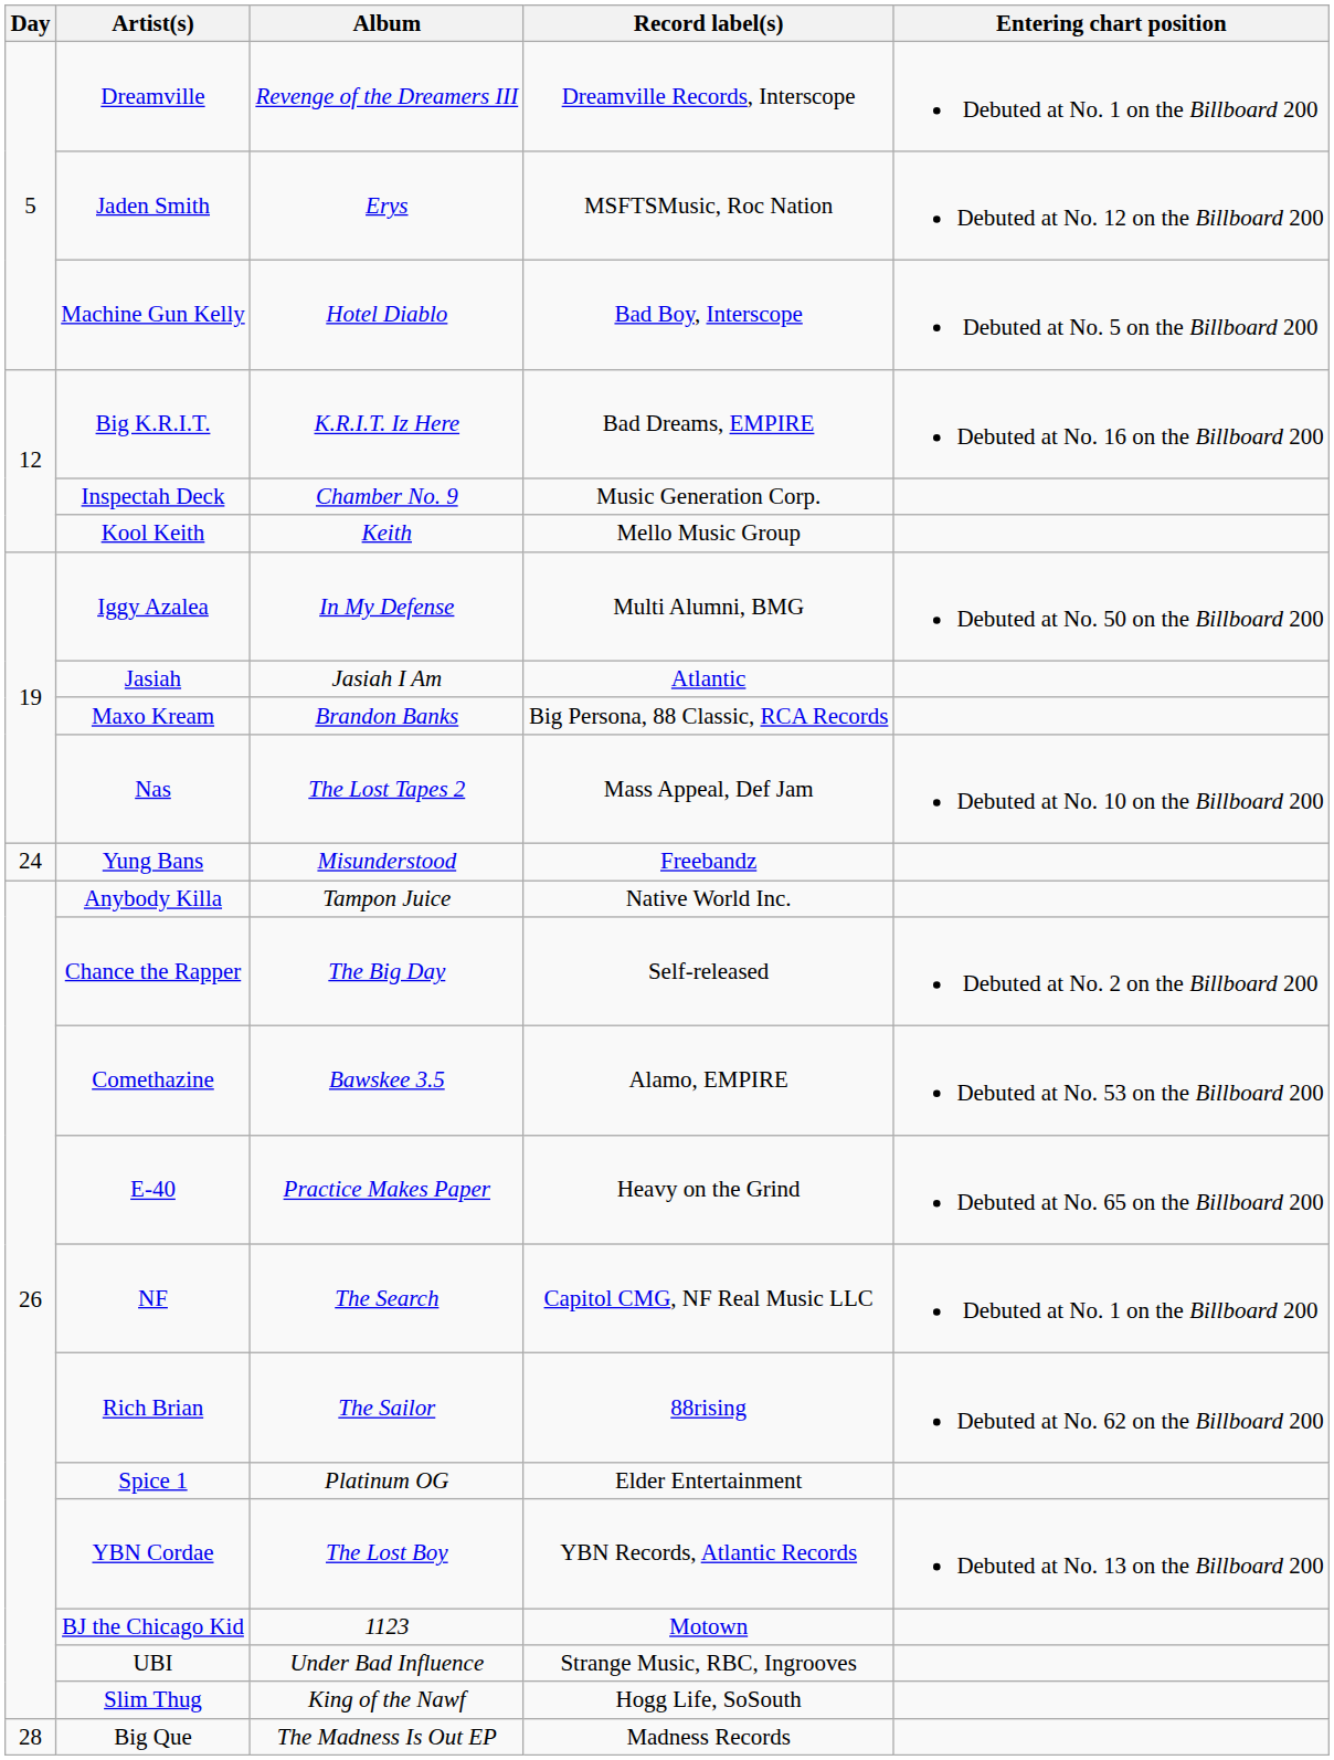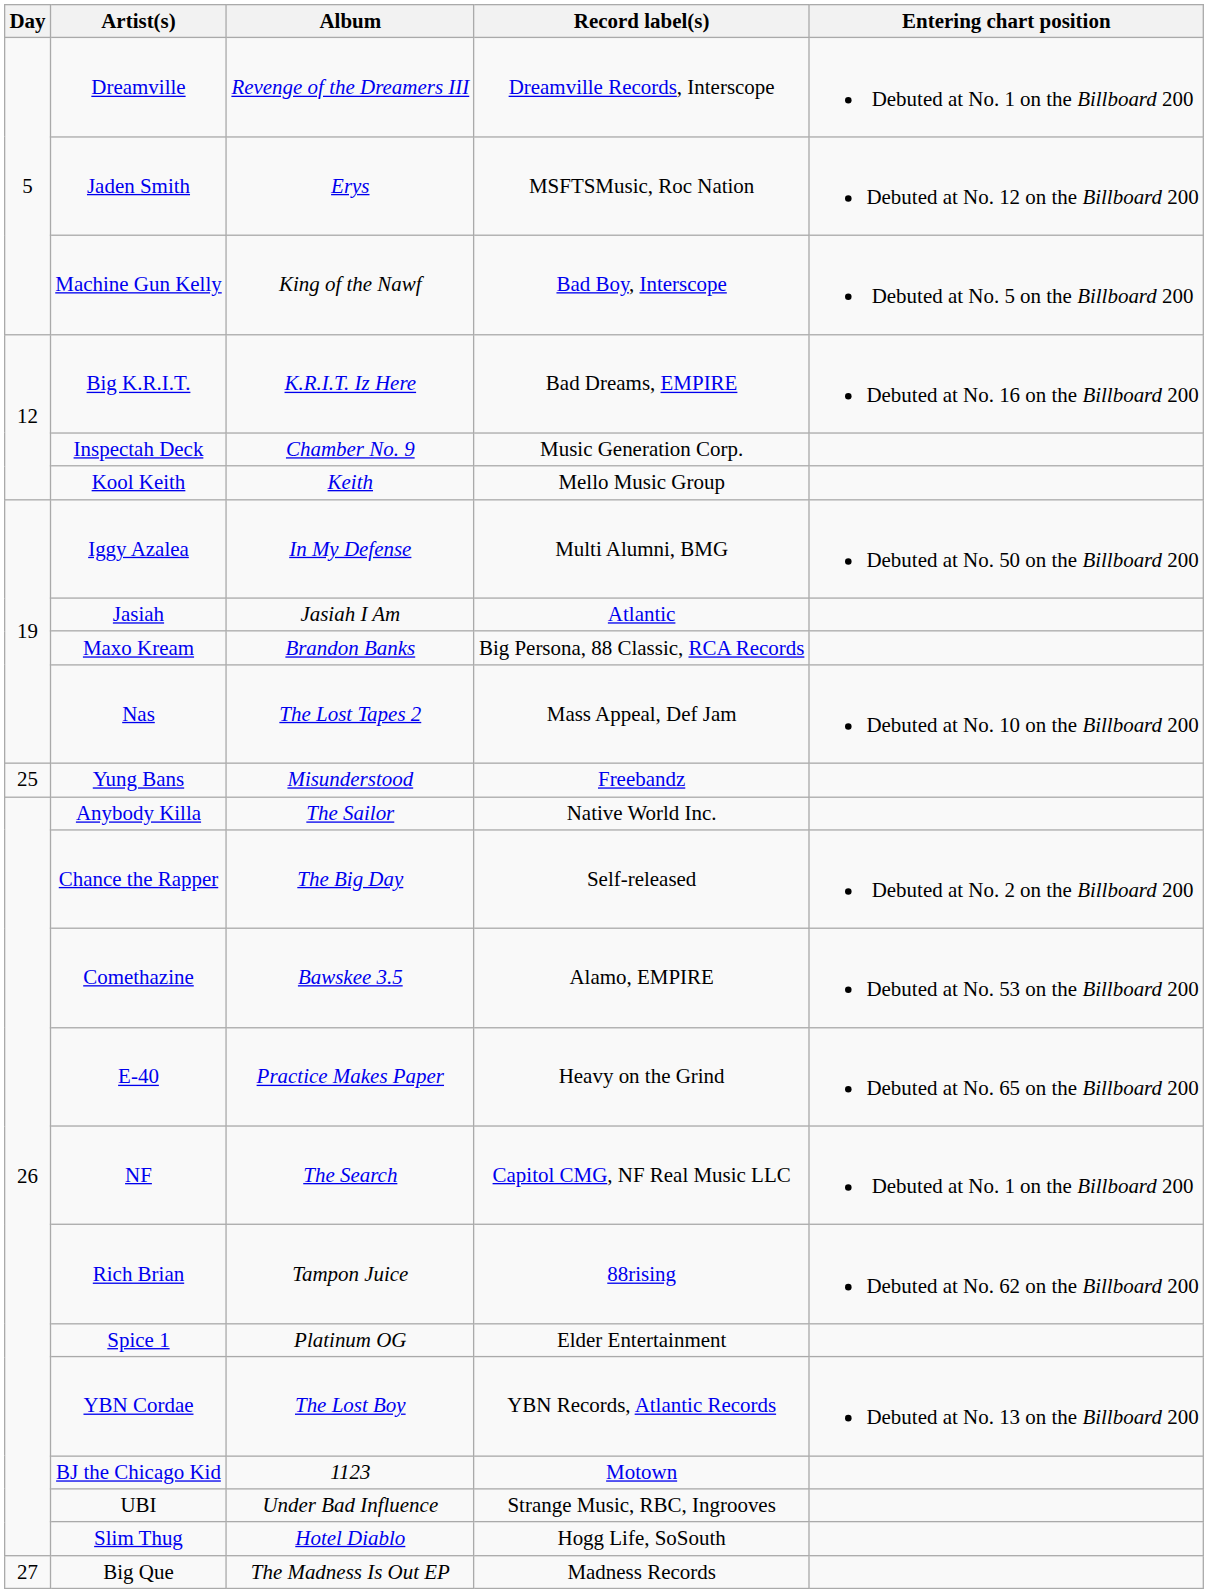Machine Gun Kelly | Album: Hotel Diablo -> King of the Nawf
Yung Bans | Day: 24 -> 25
Anybody Killa | Album: Tampon Juice -> The Sailor
Rich Brian | Album: The Sailor -> Tampon Juice
Slim Thug | Album: King of the Nawf -> Hotel Diablo
Big Que | Day: 28 -> 27
